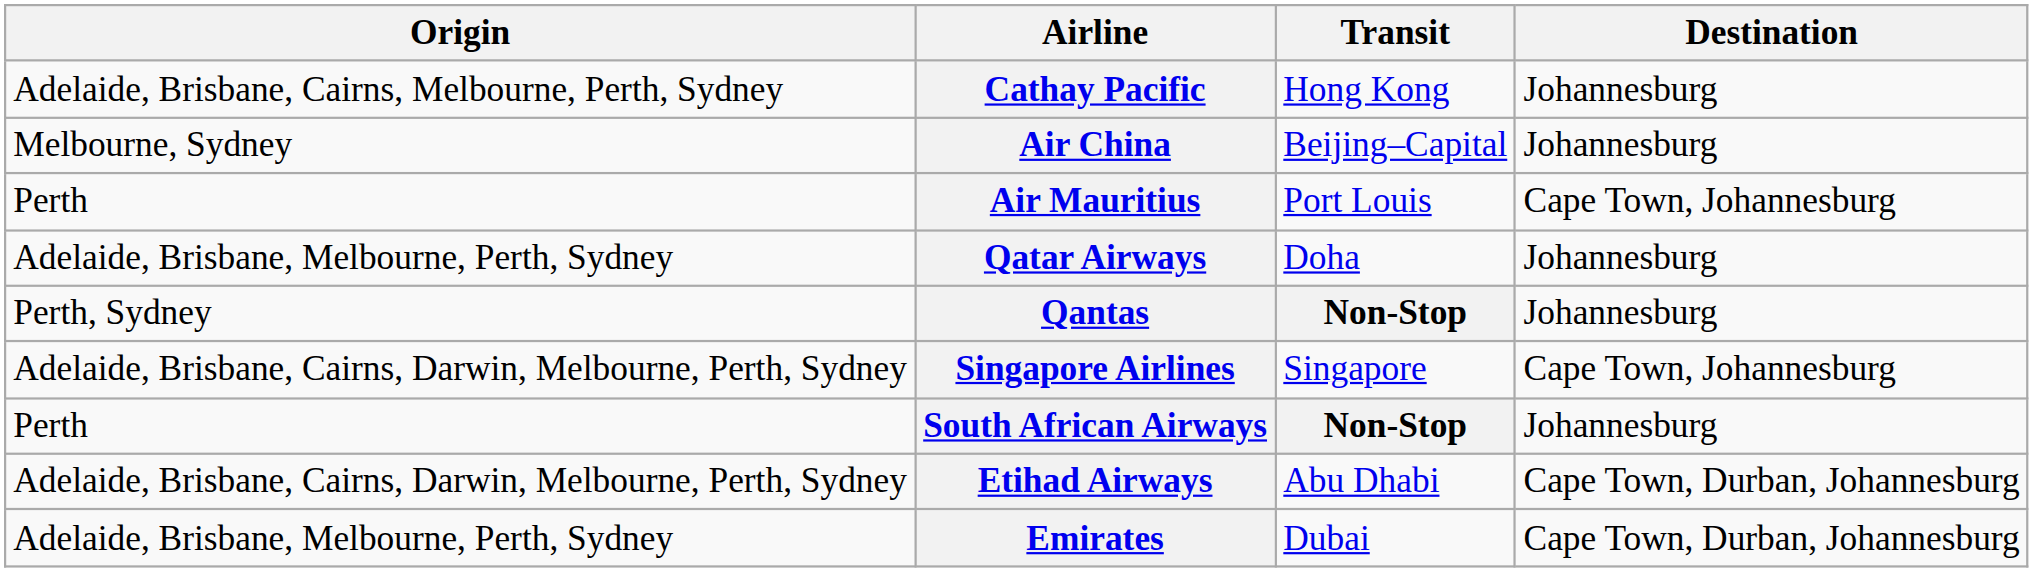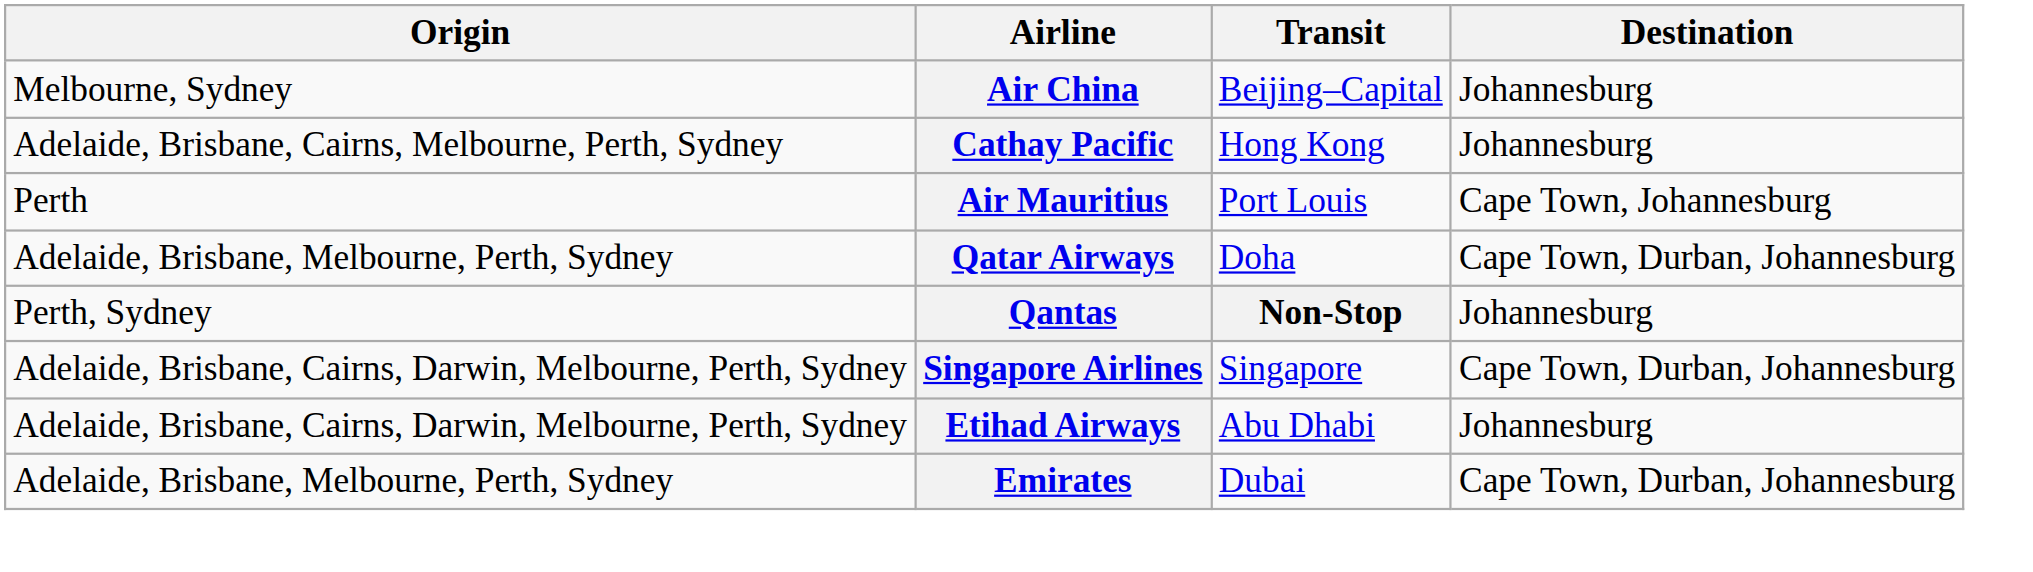rows swapped: Air China <-> Cathay Pacific
Qatar Airways | Destination: Johannesburg -> Cape Town, Durban, Johannesburg
Singapore Airlines | Destination: Cape Town, Johannesburg -> Cape Town, Durban, Johannesburg
- row: Perth | South African Airways | Non-Stop | Johannesburg
Etihad Airways | Destination: Cape Town, Durban, Johannesburg -> Johannesburg
